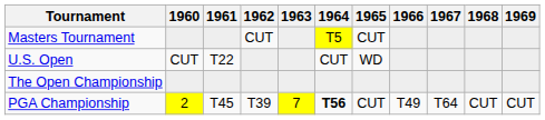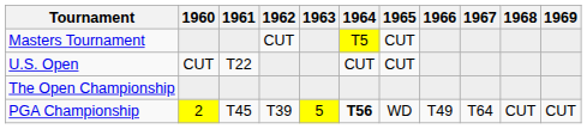U.S. Open | 1965: WD -> CUT
PGA Championship | 1963: 7 -> 5
PGA Championship | 1965: CUT -> WD
